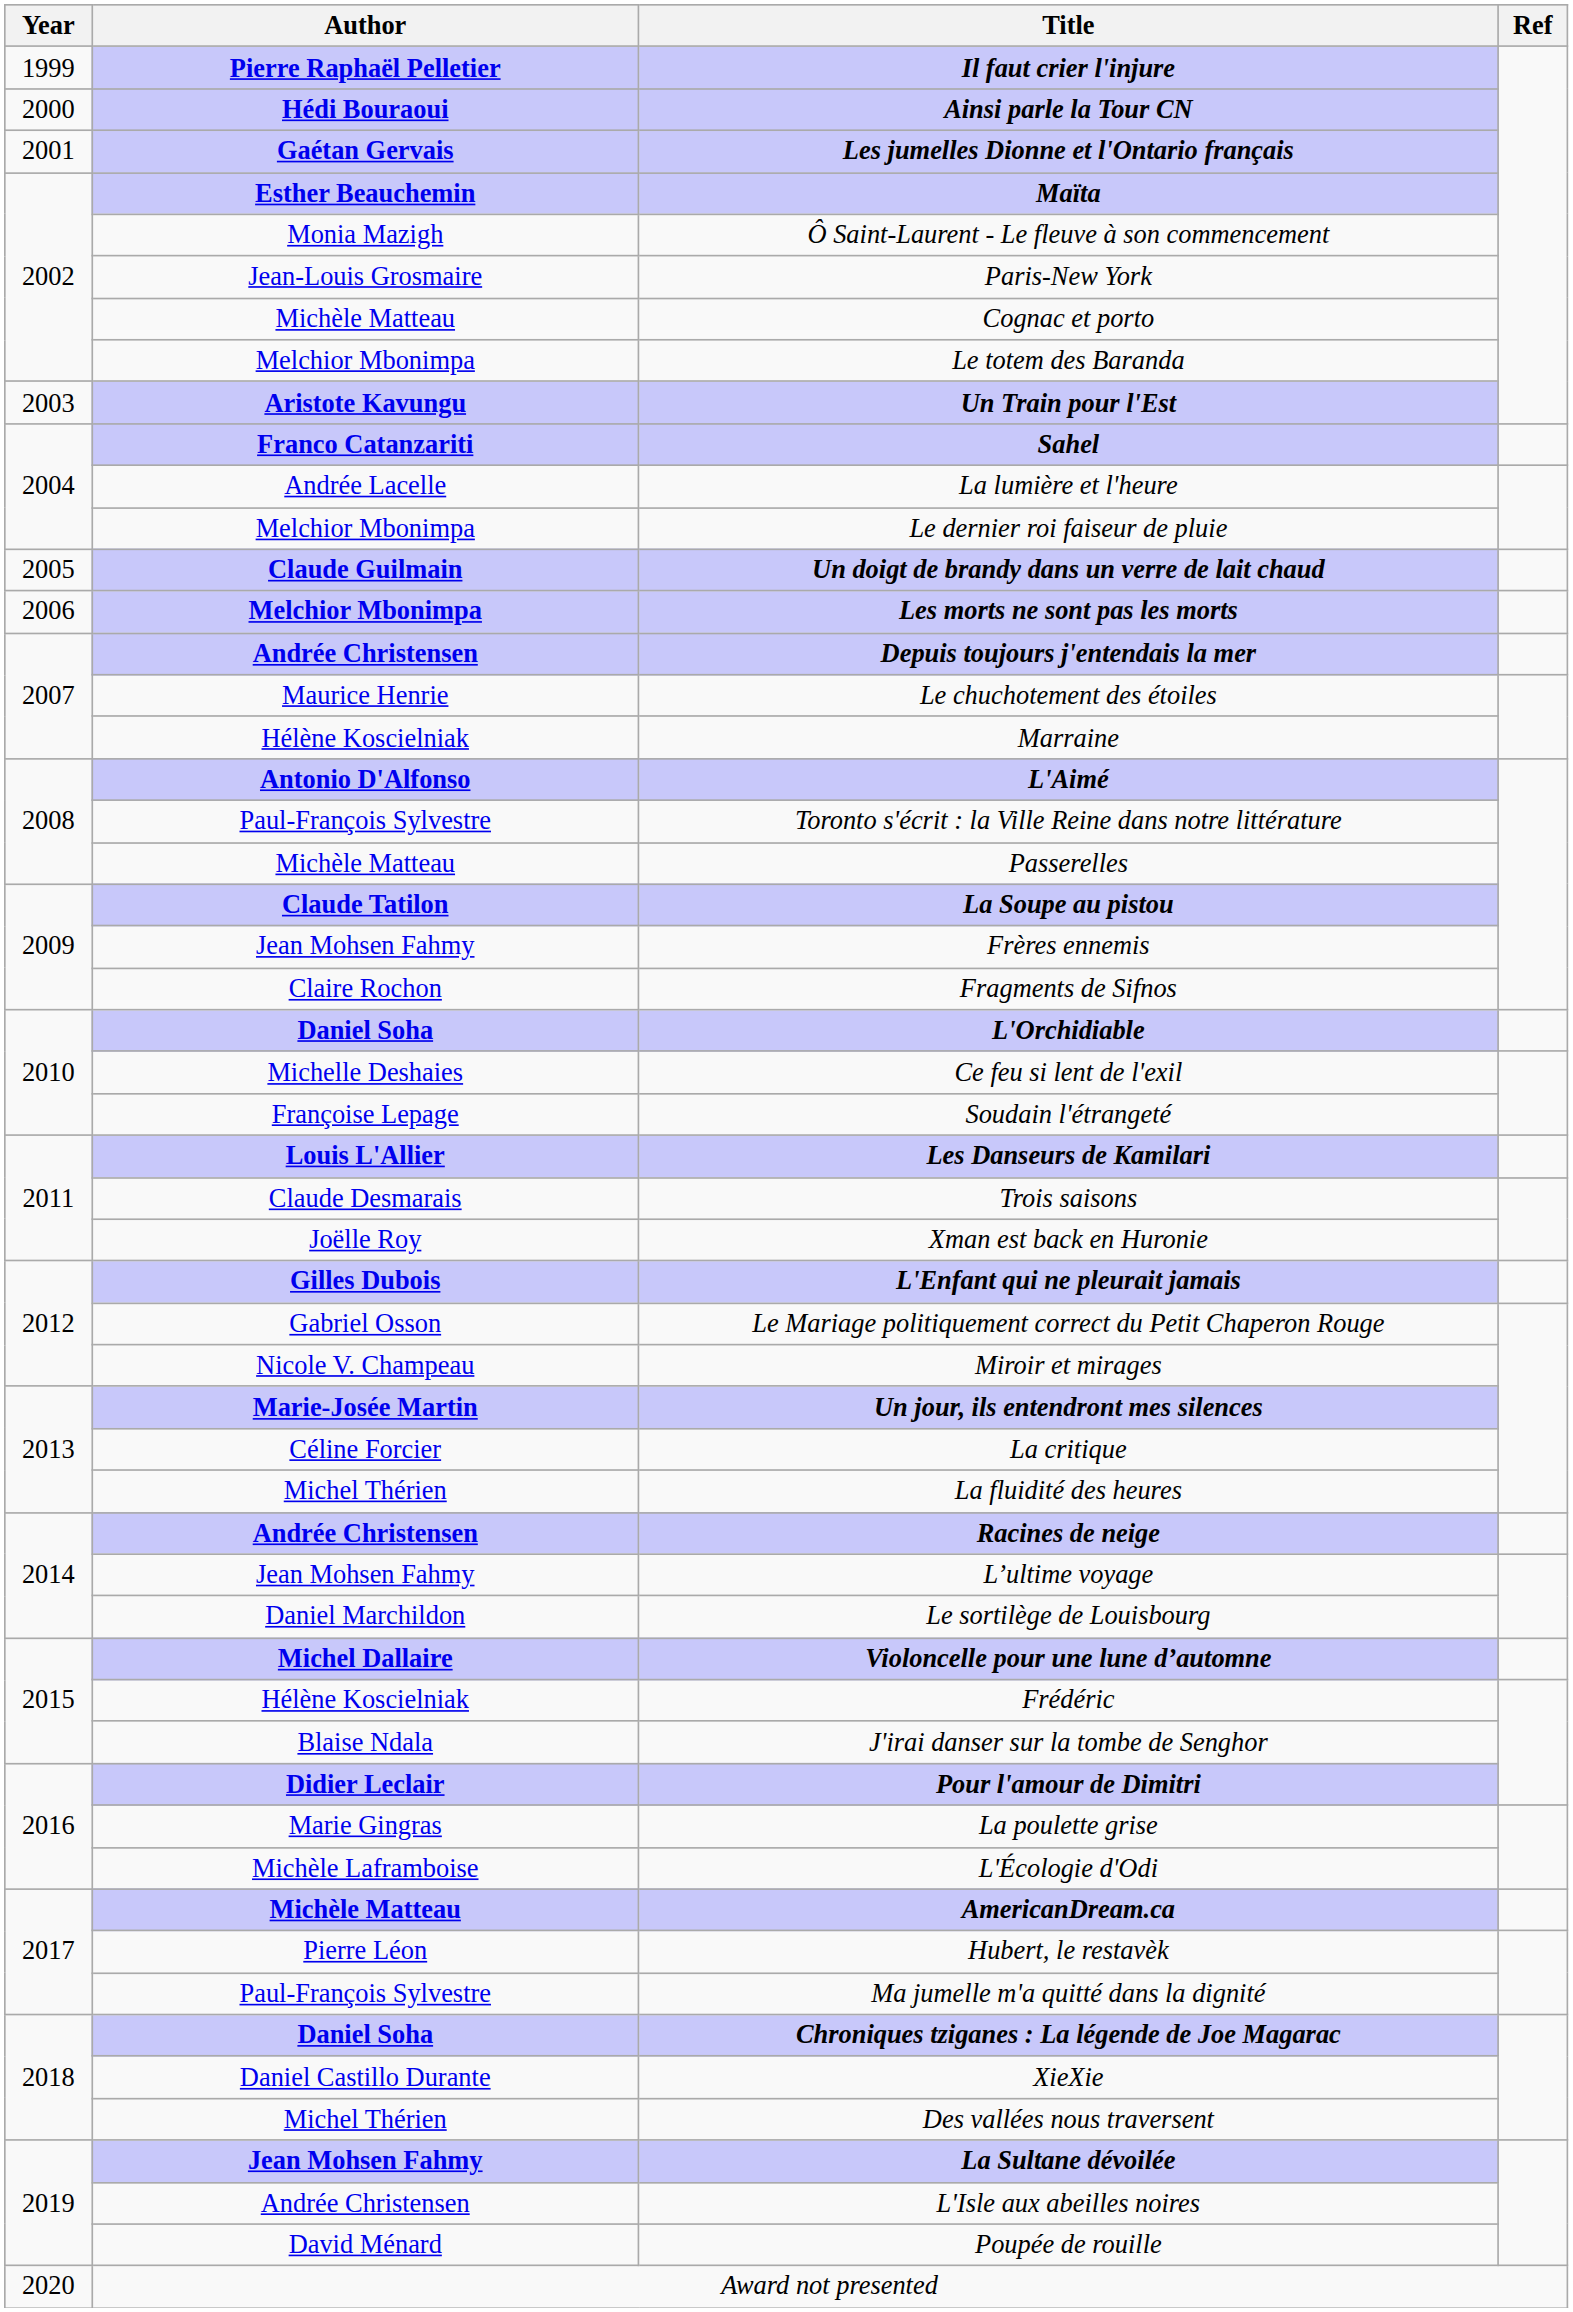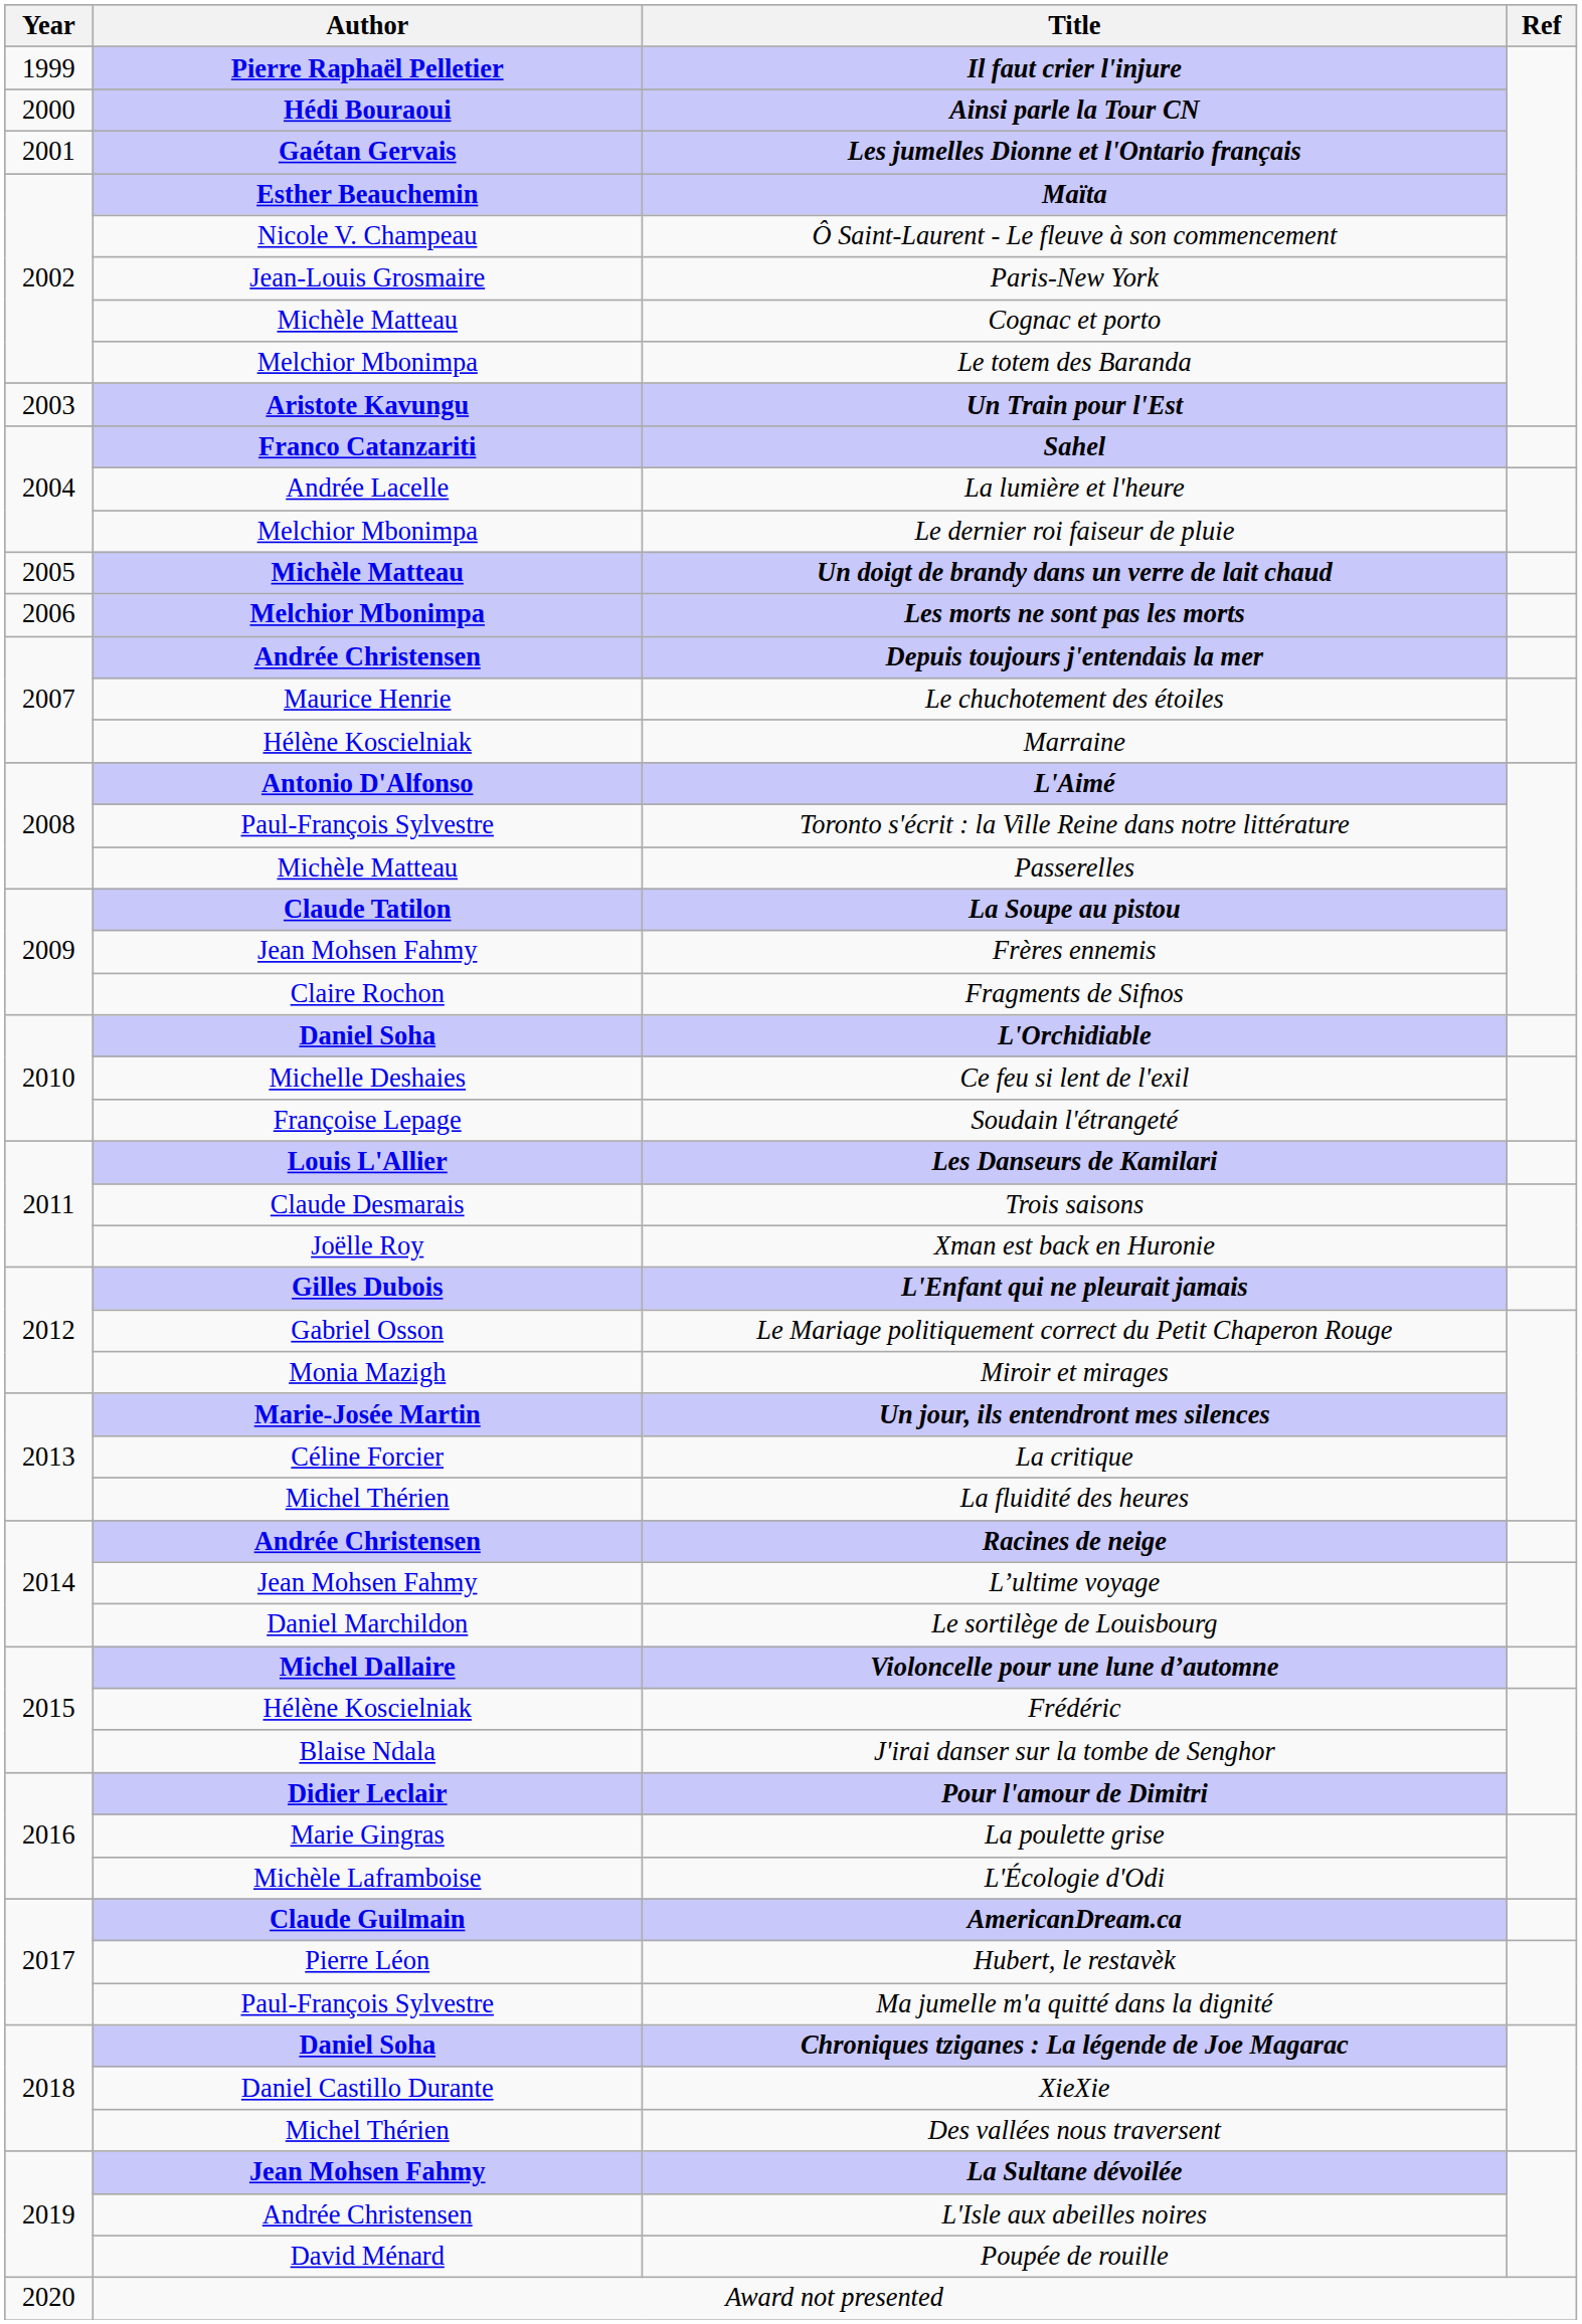Ô Saint-Laurent - Le fleuve à son commencement | Author: Monia Mazigh -> Nicole V. Champeau
Un doigt de brandy dans un verre de lait chaud | Author: Claude Guilmain -> Michèle Matteau
Miroir et mirages | Author: Nicole V. Champeau -> Monia Mazigh
AmericanDream.ca | Author: Michèle Matteau -> Claude Guilmain
